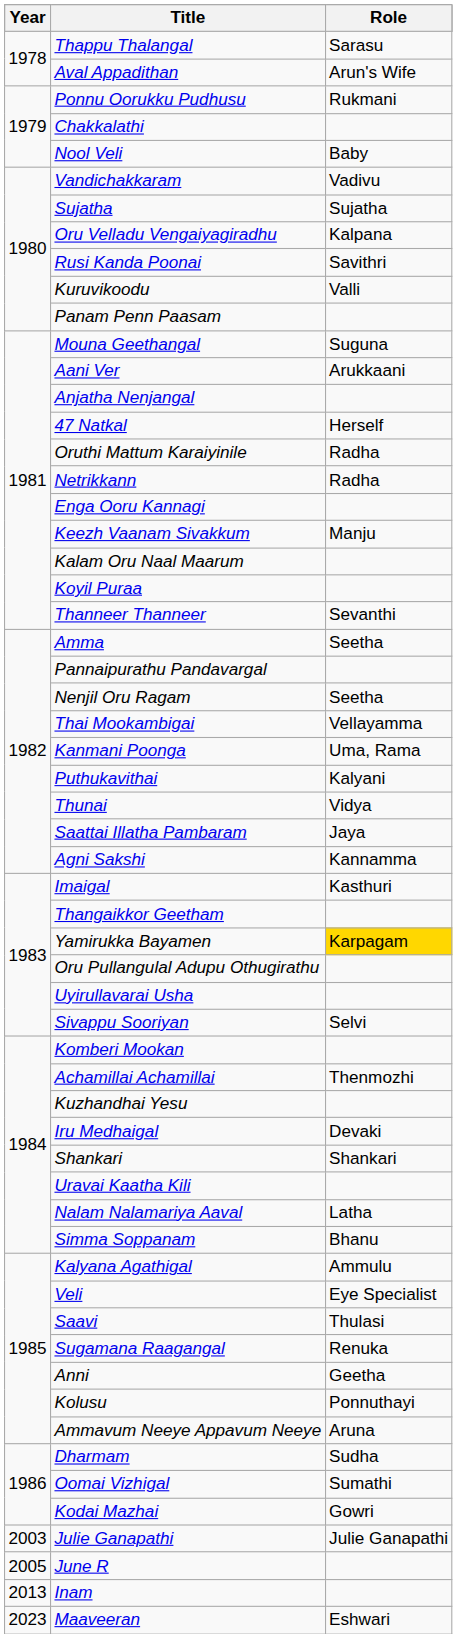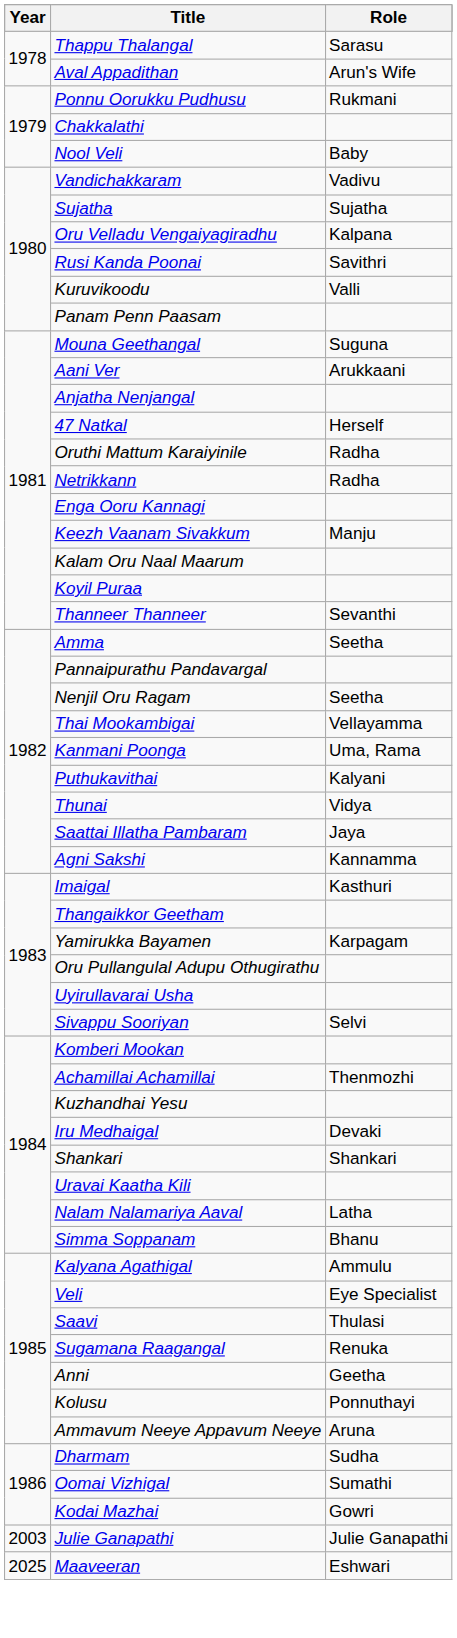Yamirukka Bayamen | Role: gold background -> no background
- row: 2005 | June R
- row: 2013 | Inam
Maaveeran | Year: 2023 -> 2025
